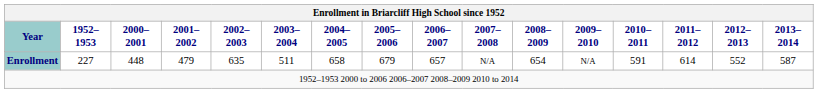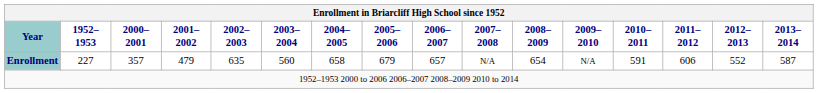Enrollment | 2000–2001: 448 -> 357
Enrollment | 2003–2004: 511 -> 560
Enrollment | 2011–2012: 614 -> 606
